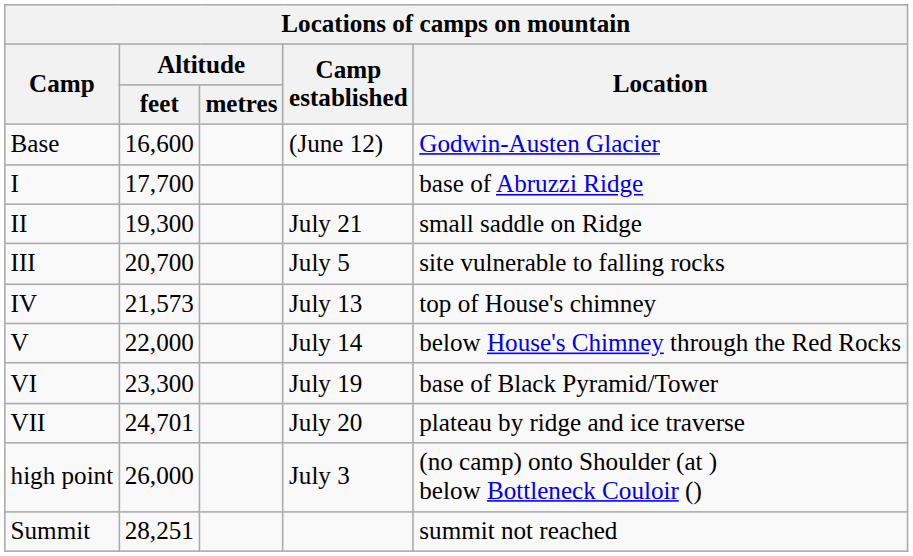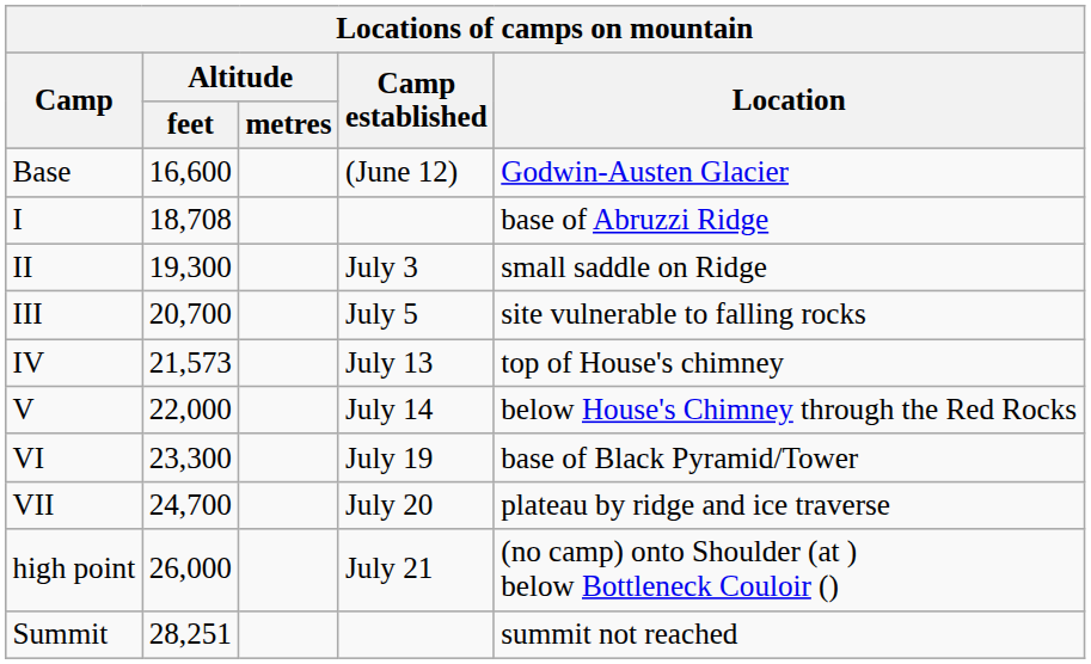I | Altitude / feet: 17,700 -> 18,708
II | Camp established: July 21 -> July 3
VII | Altitude / feet: 24,701 -> 24,700
high point | Camp established: July 3 -> July 21
